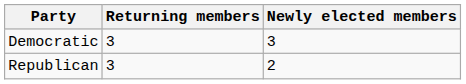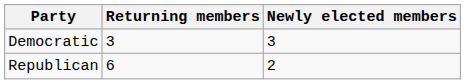Republican | Returning members: 3 -> 6
